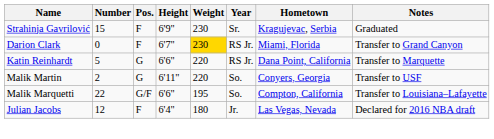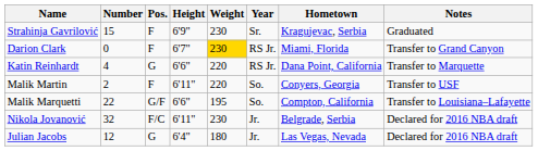Katin Reinhardt | Number: 5 -> 4
Malik Martin | Pos.: G -> F
+ row: Nikola Jovanović | 32 | F/C | 6'11" | 230 | Jr. | Belgrade, Serbia | Declared for 2016 NBA draft
Julian Jacobs | Pos.: F -> G
